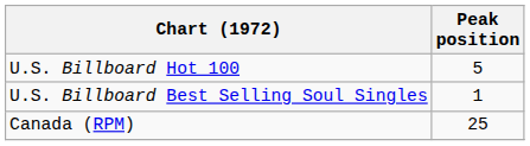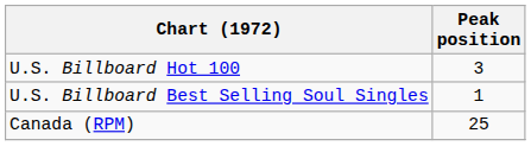U.S. Billboard Hot 100 | Peak position: 5 -> 3
